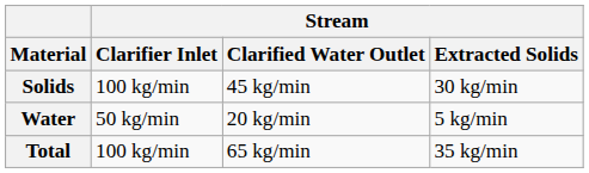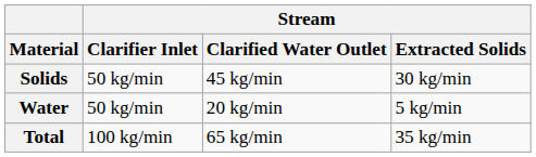Solids | Stream / Clarifier Inlet: 100 kg/min -> 50 kg/min
